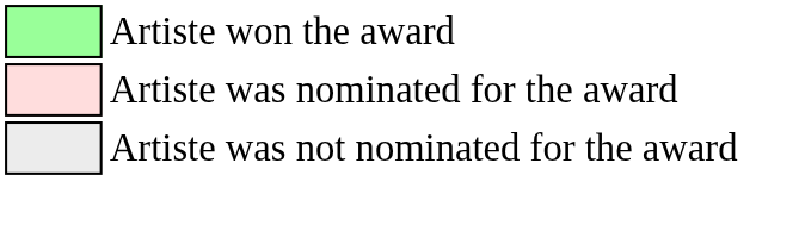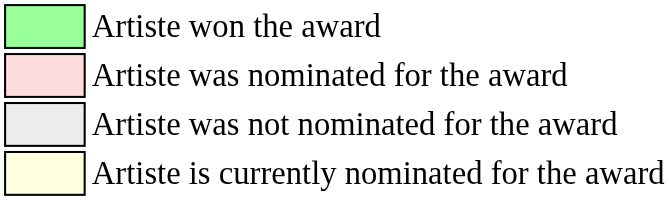+ row: Artiste is currently nominated for the award
